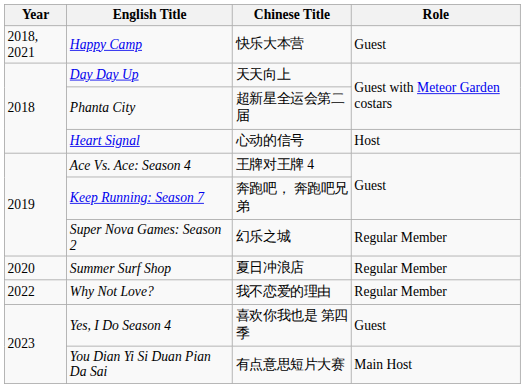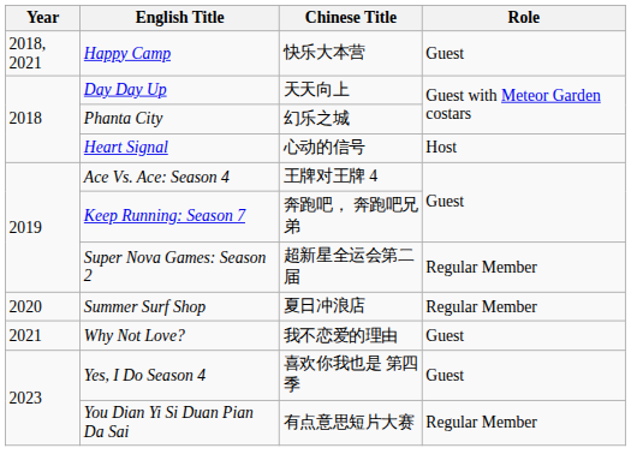Phanta City | Chinese Title: 超新星全运会第二届 -> 幻乐之城
Super Nova Games: Season 2 | Chinese Title: 幻乐之城 -> 超新星全运会第二届
Why Not Love? | Year: 2022 -> 2021
Why Not Love? | Role: Regular Member -> Guest
You Dian Yi Si Duan Pian Da Sai | Role: Main Host -> Regular Member
